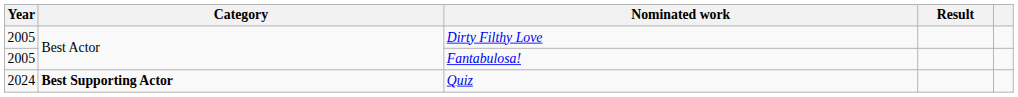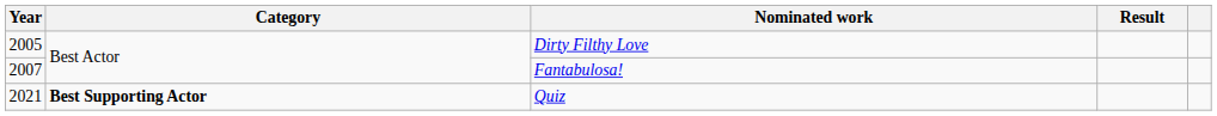Fantabulosa! | Year: 2005 -> 2007
Quiz | Year: 2024 -> 2021
